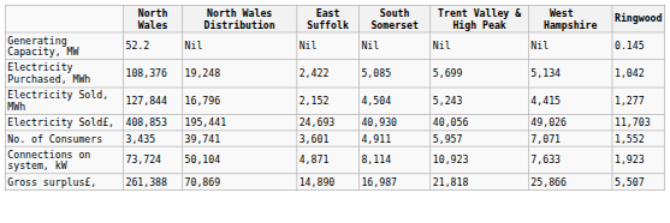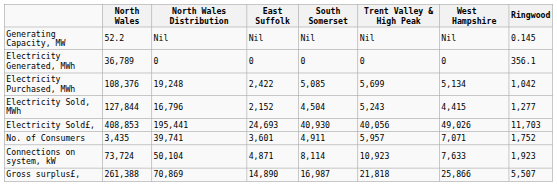+ row: Electricity Generated, MWh | 36,789 | 0 | 0 | 0 | 0 | 0 | 356.1
No. of Consumers | Ringwood: 1,552 -> 1,752
